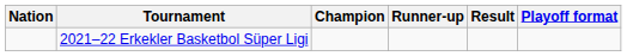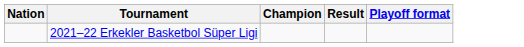- column: Runner-up
